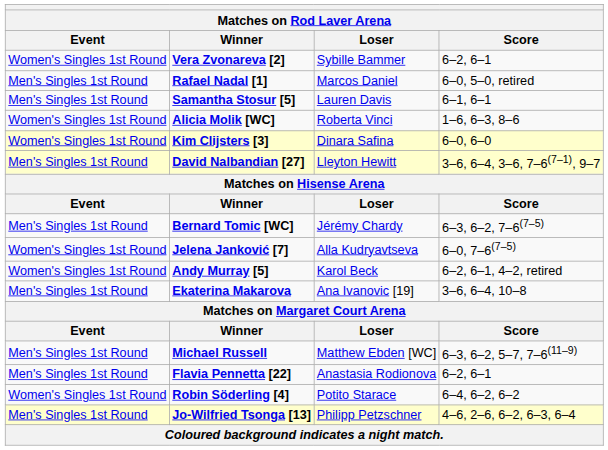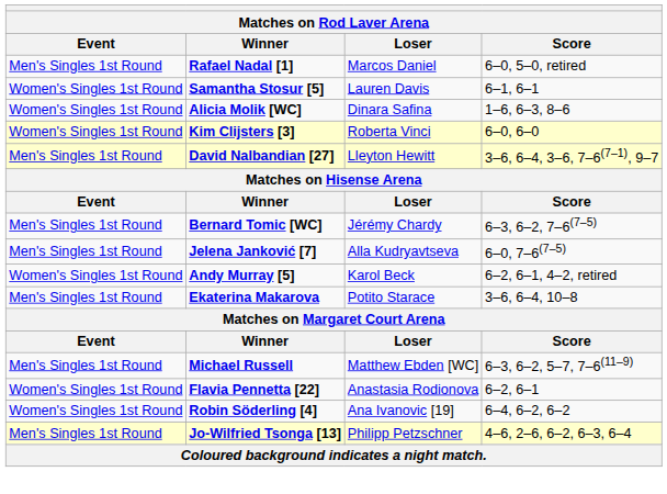- row: Women's Singles 1st Round | Vera Zvonareva [2] | Sybille Bammer | 6–2, 6–1
Samantha Stosur [5] | Event: Men's Singles 1st Round -> Women's Singles 1st Round
Alicia Molik [WC] | Loser: Roberta Vinci -> Dinara Safina
Kim Clijsters [3] | Loser: Dinara Safina -> Roberta Vinci
Jelena Janković [7] | Event: Women's Singles 1st Round -> Men's Singles 1st Round
Ekaterina Makarova | Loser: Ana Ivanovic [19] -> Potito Starace
Flavia Pennetta [22] | Event: Men's Singles 1st Round -> Women's Singles 1st Round
Robin Söderling [4] | Loser: Potito Starace -> Ana Ivanovic [19]
